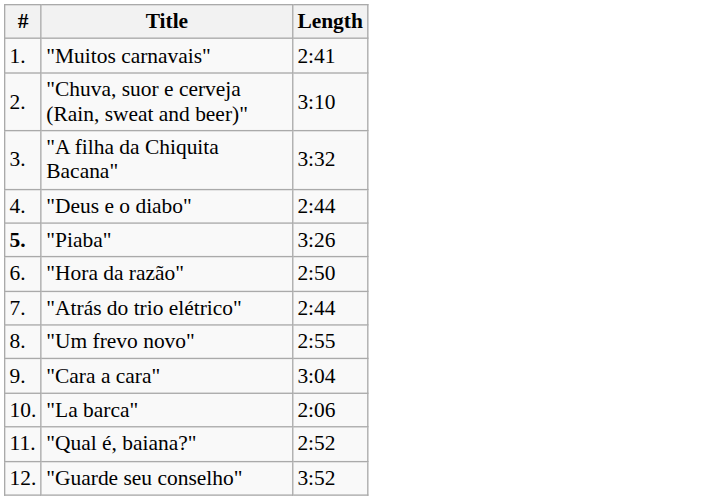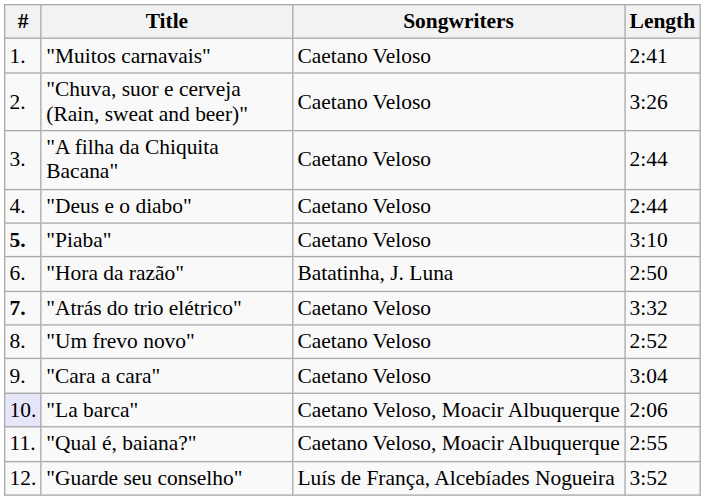+ column: Songwriters | Caetano Veloso | Caetano Veloso | Caetano Veloso | Caetano Veloso | Caetano Veloso | Batatinha, J. Luna | Caetano Veloso | Caetano Veloso | Caetano Veloso | Caetano Veloso, Moacir Albuquerque | Caetano Veloso, Moacir Albuquerque | Luís de França, Alcebíades Nogueira
"Chuva, suor e cerveja (Rain, sweat and beer)" | Length: 3:10 -> 3:26
"A filha da Chiquita Bacana" | Length: 3:32 -> 2:44
"Piaba" | Length: 3:26 -> 3:10
"Atrás do trio elétrico" | #: normal -> bold
"Atrás do trio elétrico" | Length: 2:44 -> 3:32
"Um frevo novo" | Length: 2:55 -> 2:52
"La barca" | #: no background -> lavender background
"Qual é, baiana?" | Length: 2:52 -> 2:55
